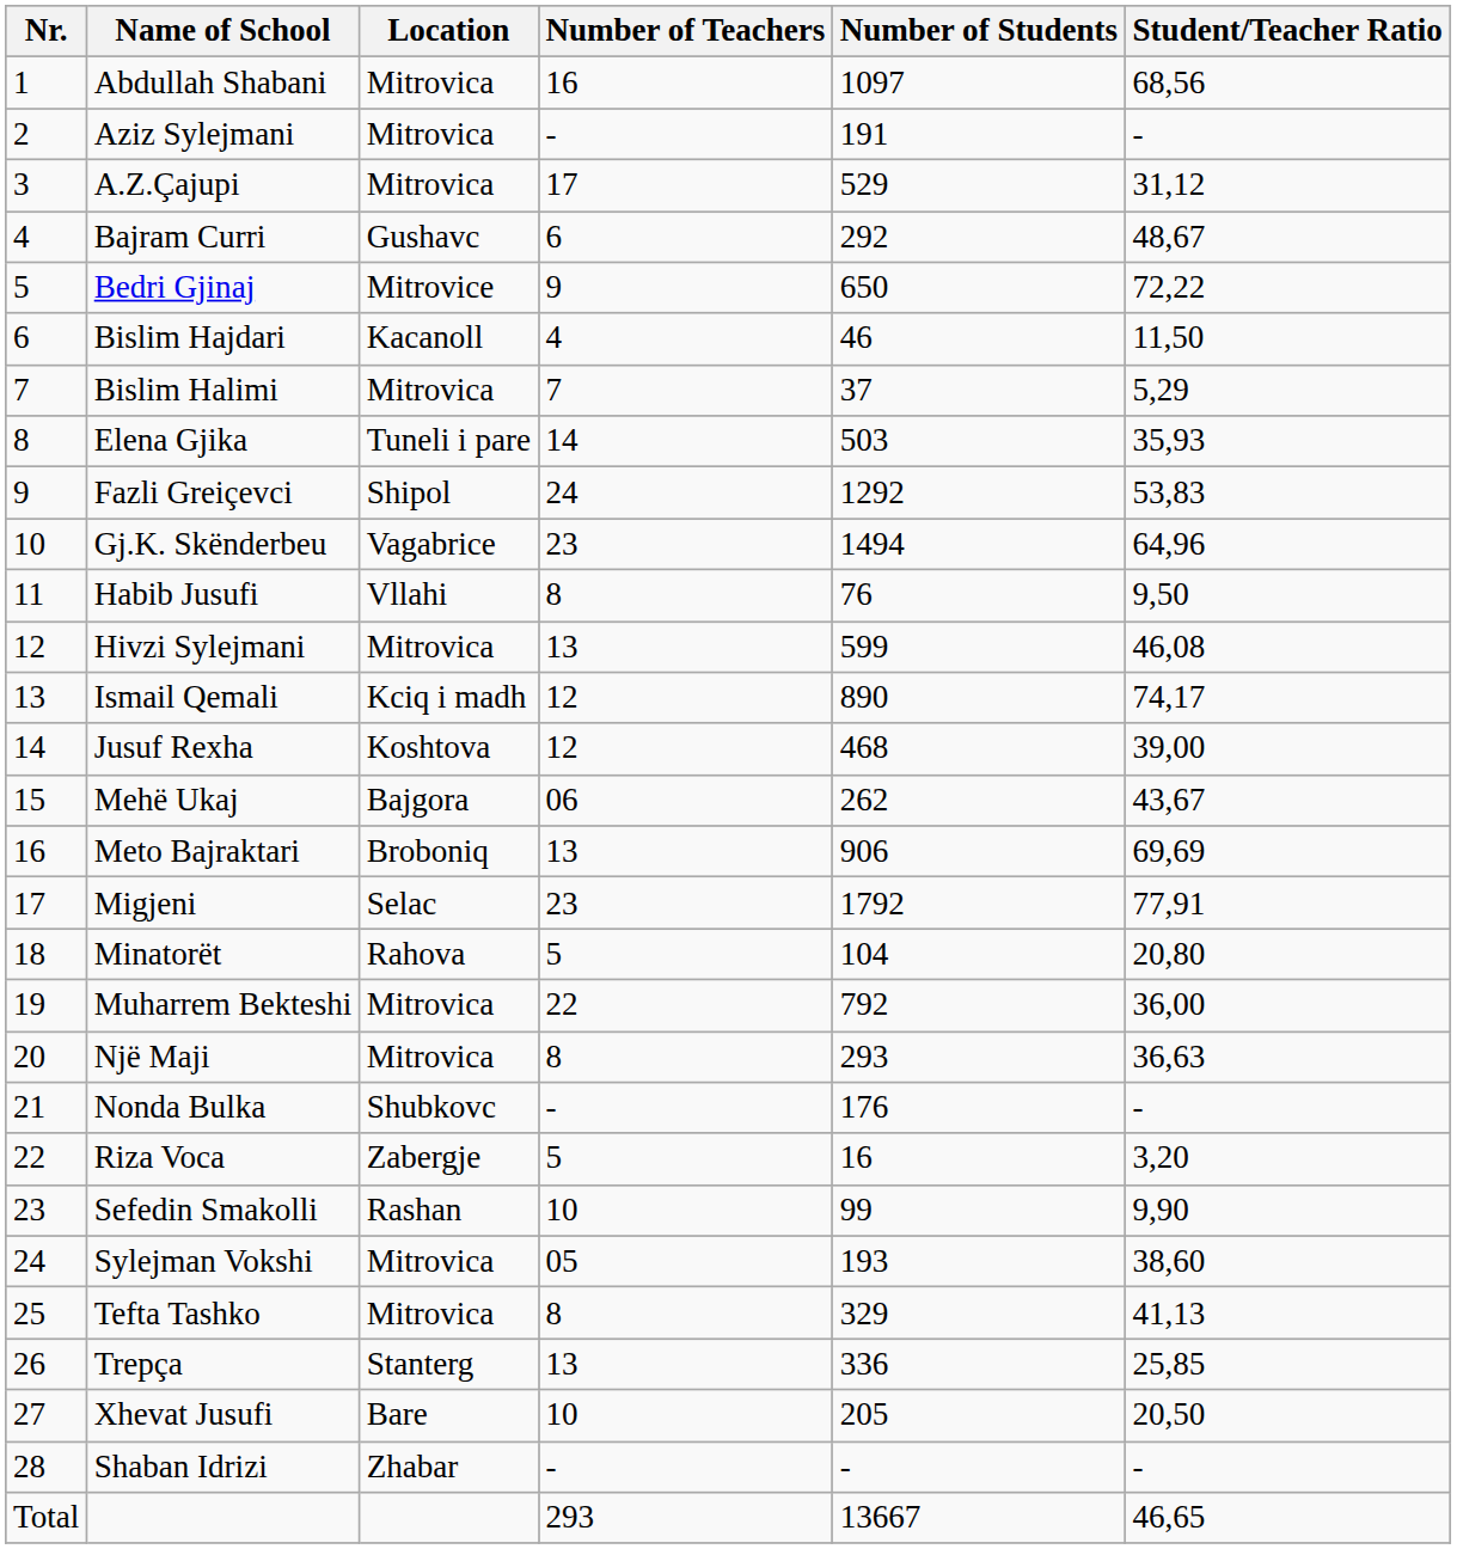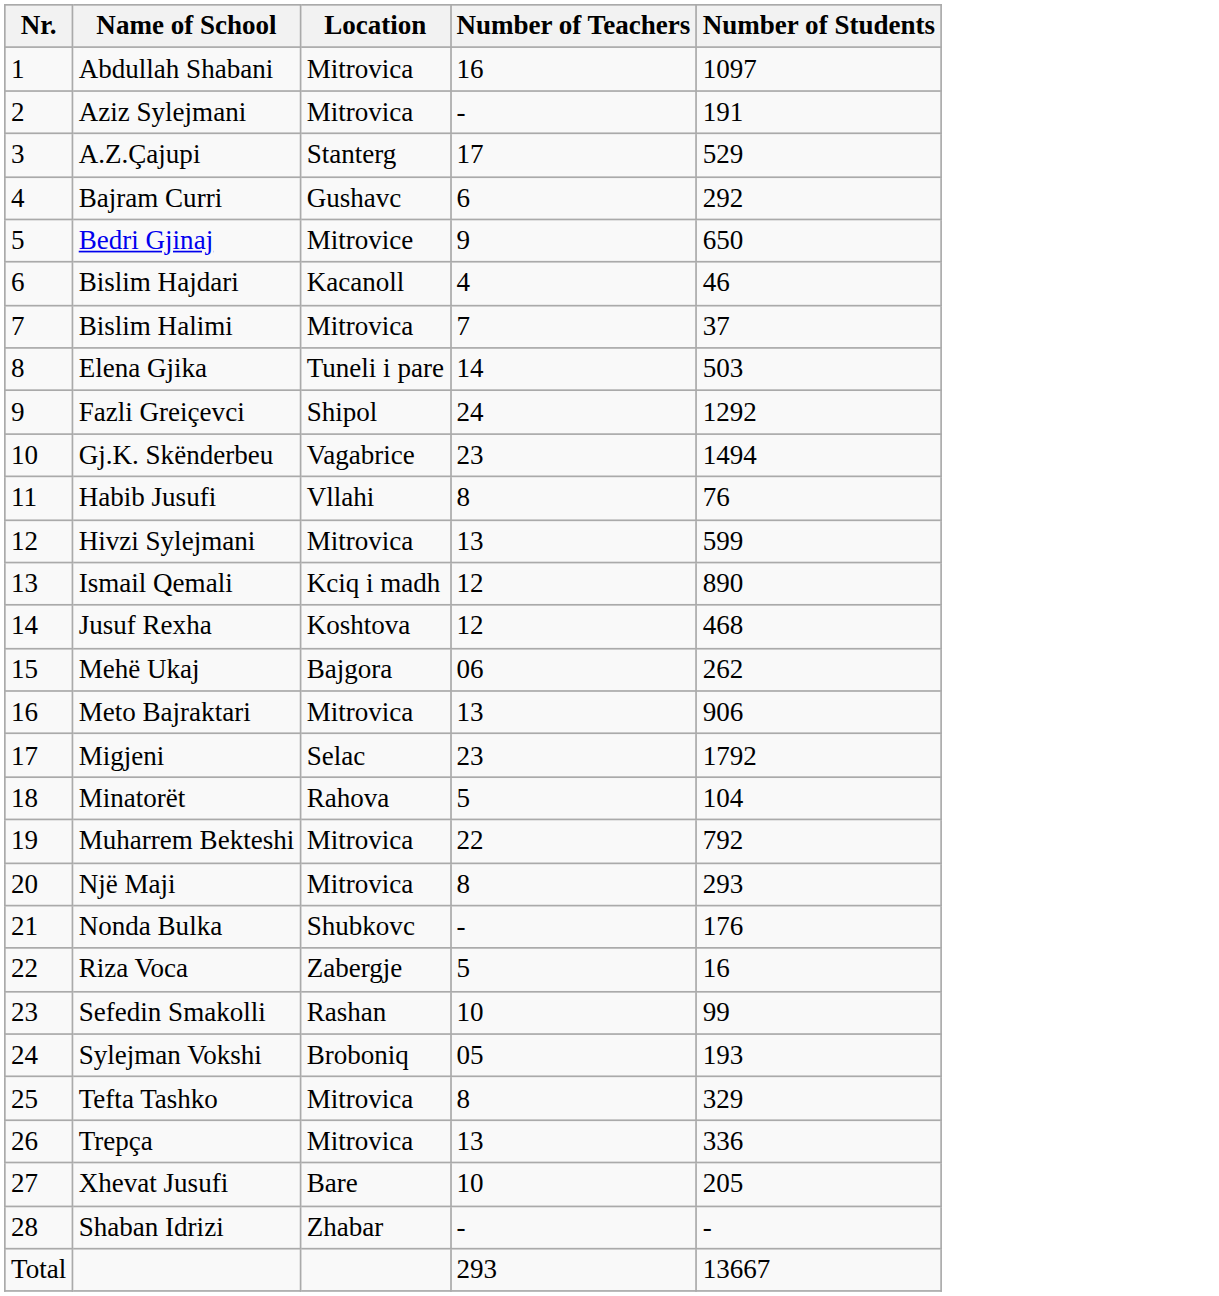- column: Student/Teacher Ratio | 68,56 | - | 31,12 | 48,67 | 72,22 | 11,50 | 5,29 | 35,93 | 53,83 | 64,96 | 9,50 | 46,08 | 74,17 | 39,00 | 43,67 | 69,69 | 77,91 | 20,80 | 36,00 | 36,63 | - | 3,20 | 9,90 | 38,60 | 41,13 | 25,85 | 20,50 | - | 46,65
A.Z.Çajupi | Location: Mitrovica -> Stanterg
Meto Bajraktari | Location: Broboniq -> Mitrovica
Sylejman Vokshi | Location: Mitrovica -> Broboniq
Trepça | Location: Stanterg -> Mitrovica
